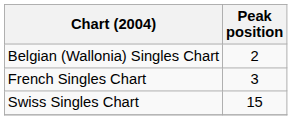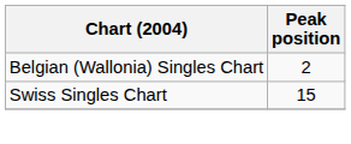- row: French Singles Chart | 3
